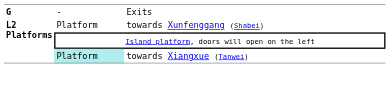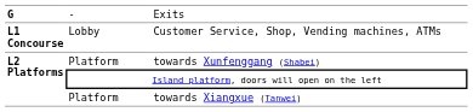+ row: L1 Concourse | Lobby | Customer Service, Shop, Vending machines, ATMs
towards Xiangxue (Tanwei) | column 2: paleturquoise background -> no background
